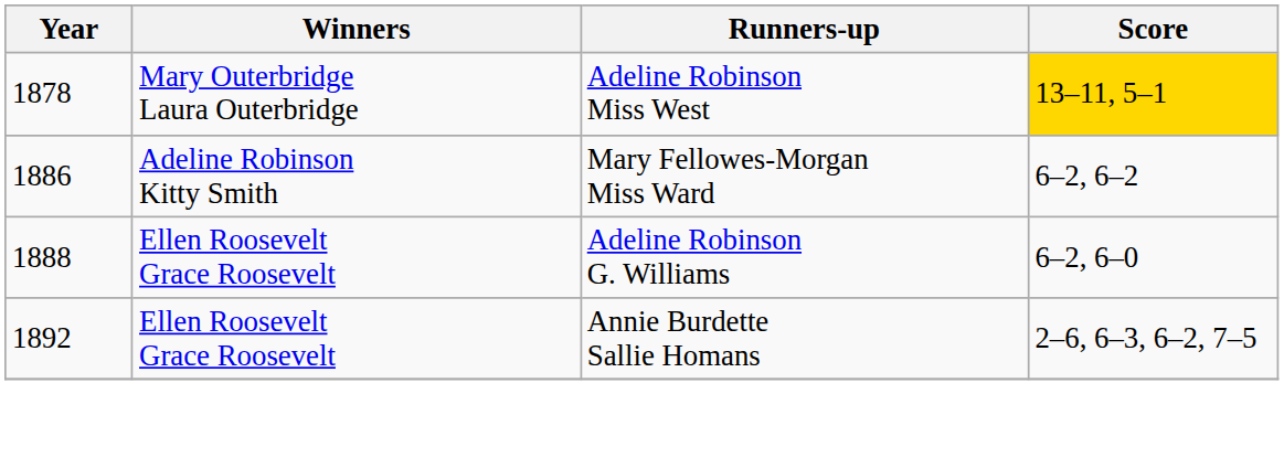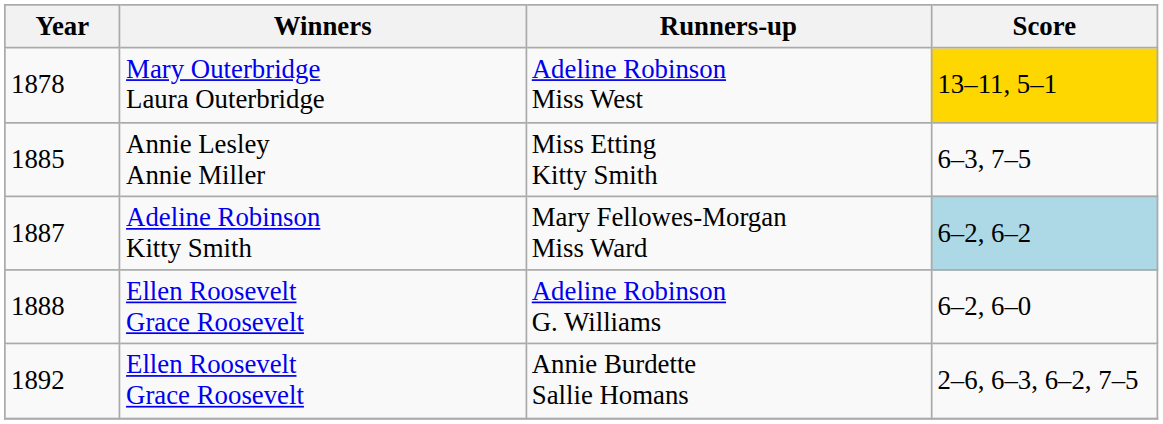+ row: 1885 | Annie Lesley Annie Miller | Miss Etting Kitty Smith | 6–3, 7–5
Mary Fellowes-Morgan Miss Ward | Year: 1886 -> 1887
Mary Fellowes-Morgan Miss Ward | Score: no background -> lightblue background
